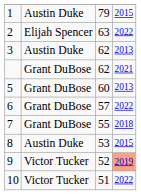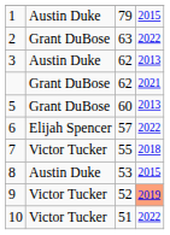2 | column 2: Elijah Spencer -> Grant DuBose
6 | column 2: Grant DuBose -> Elijah Spencer
7 | column 2: Grant DuBose -> Victor Tucker
